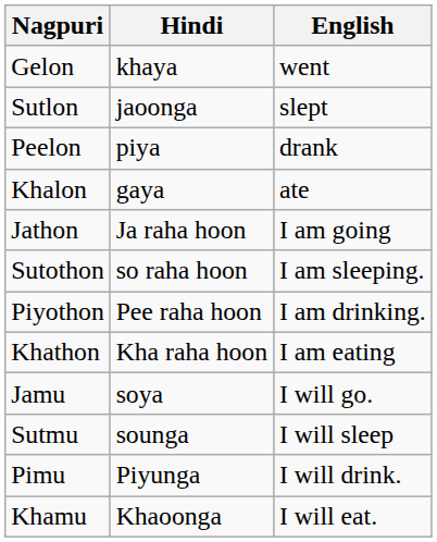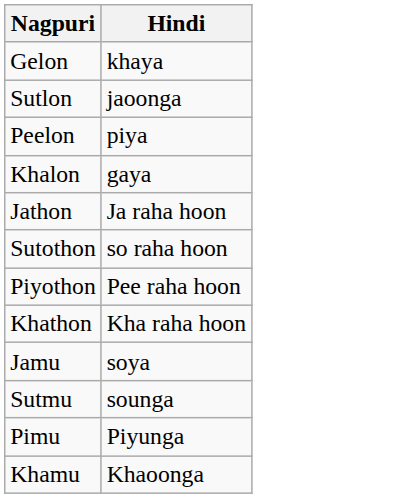- column: English | went | slept | drank | ate | I am going | I am sleeping. | I am drinking. | I am eating | I will go. | I will sleep | I will drink. | I will eat.
